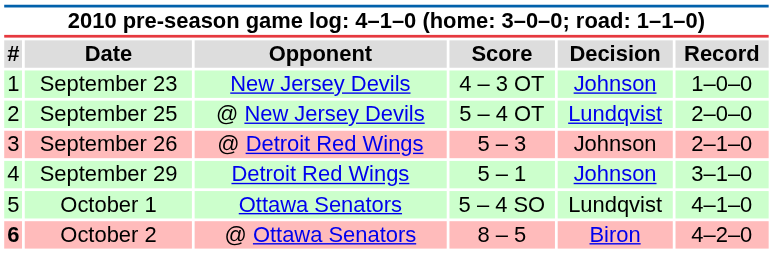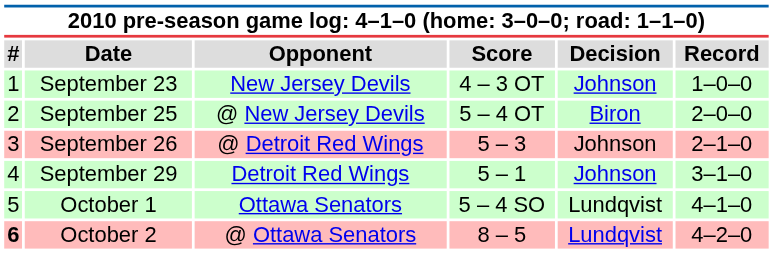September 25 | Decision: Lundqvist -> Biron
October 2 | Decision: Biron -> Lundqvist
